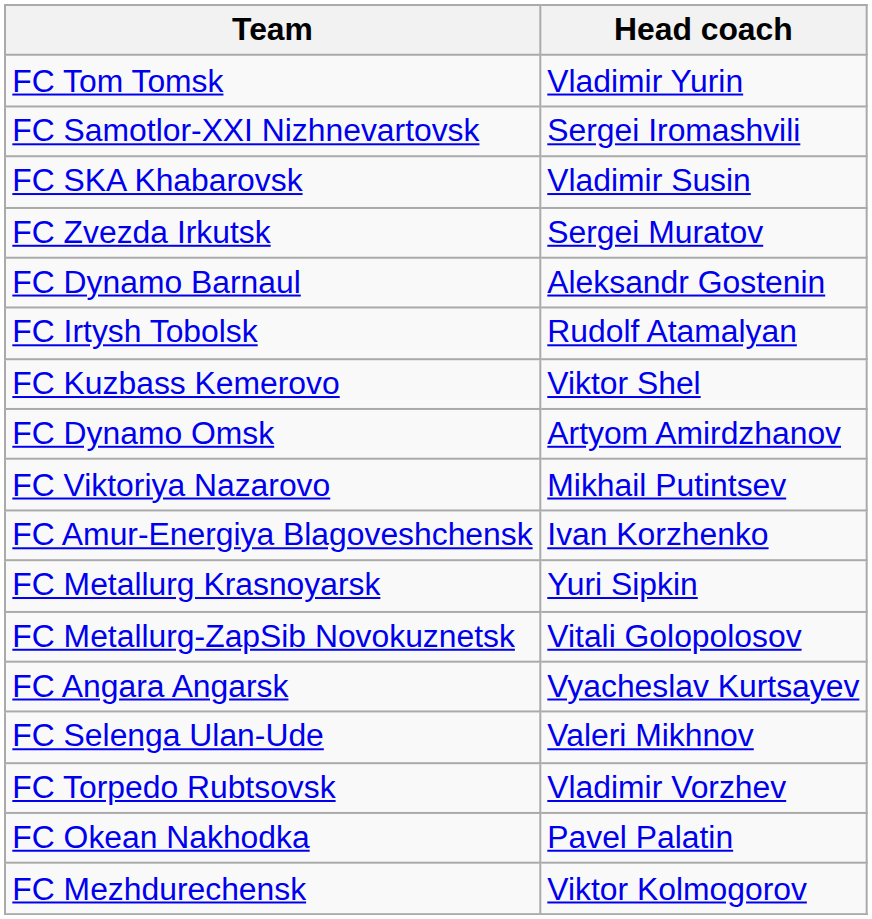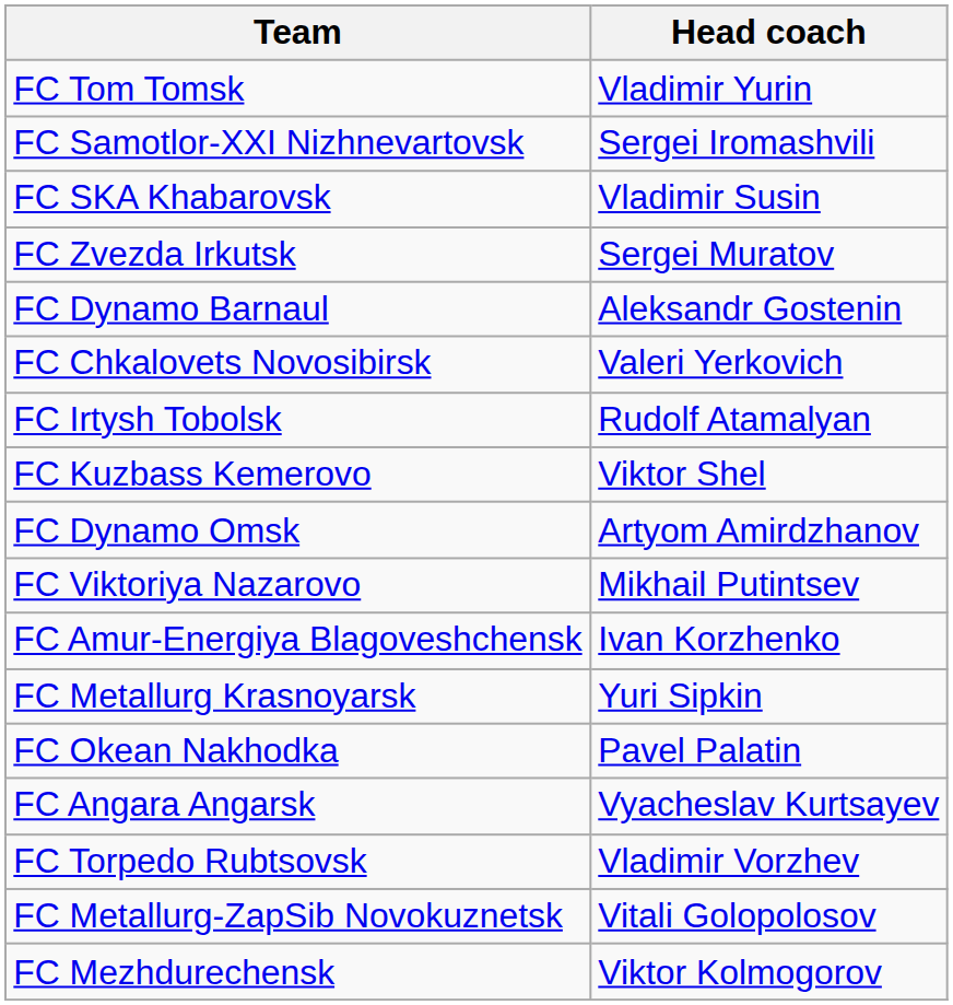+ row: FC Chkalovets Novosibirsk | Valeri Yerkovich
rows swapped: FC Metallurg-ZapSib Novokuznetsk <-> FC Okean Nakhodka
- row: FC Selenga Ulan-Ude | Valeri Mikhnov
